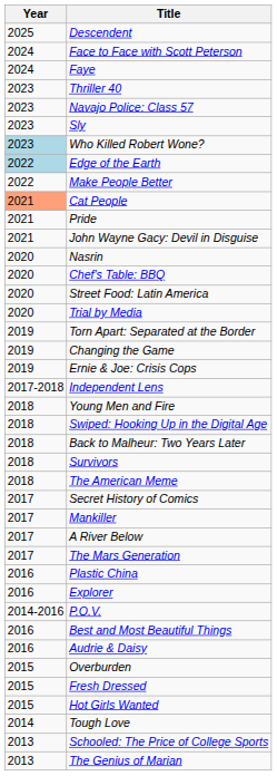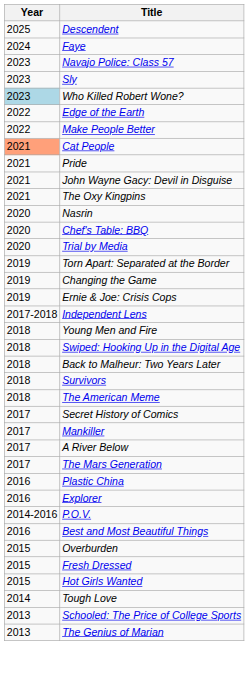- row: 2024 | Face to Face with Scott Peterson
- row: 2023 | Thriller 40
Edge of the Earth | Year: lightblue background -> no background
+ row: 2021 | The Oxy Kingpins
- row: 2020 | Street Food: Latin America
- row: 2016 | Audrie & Daisy
